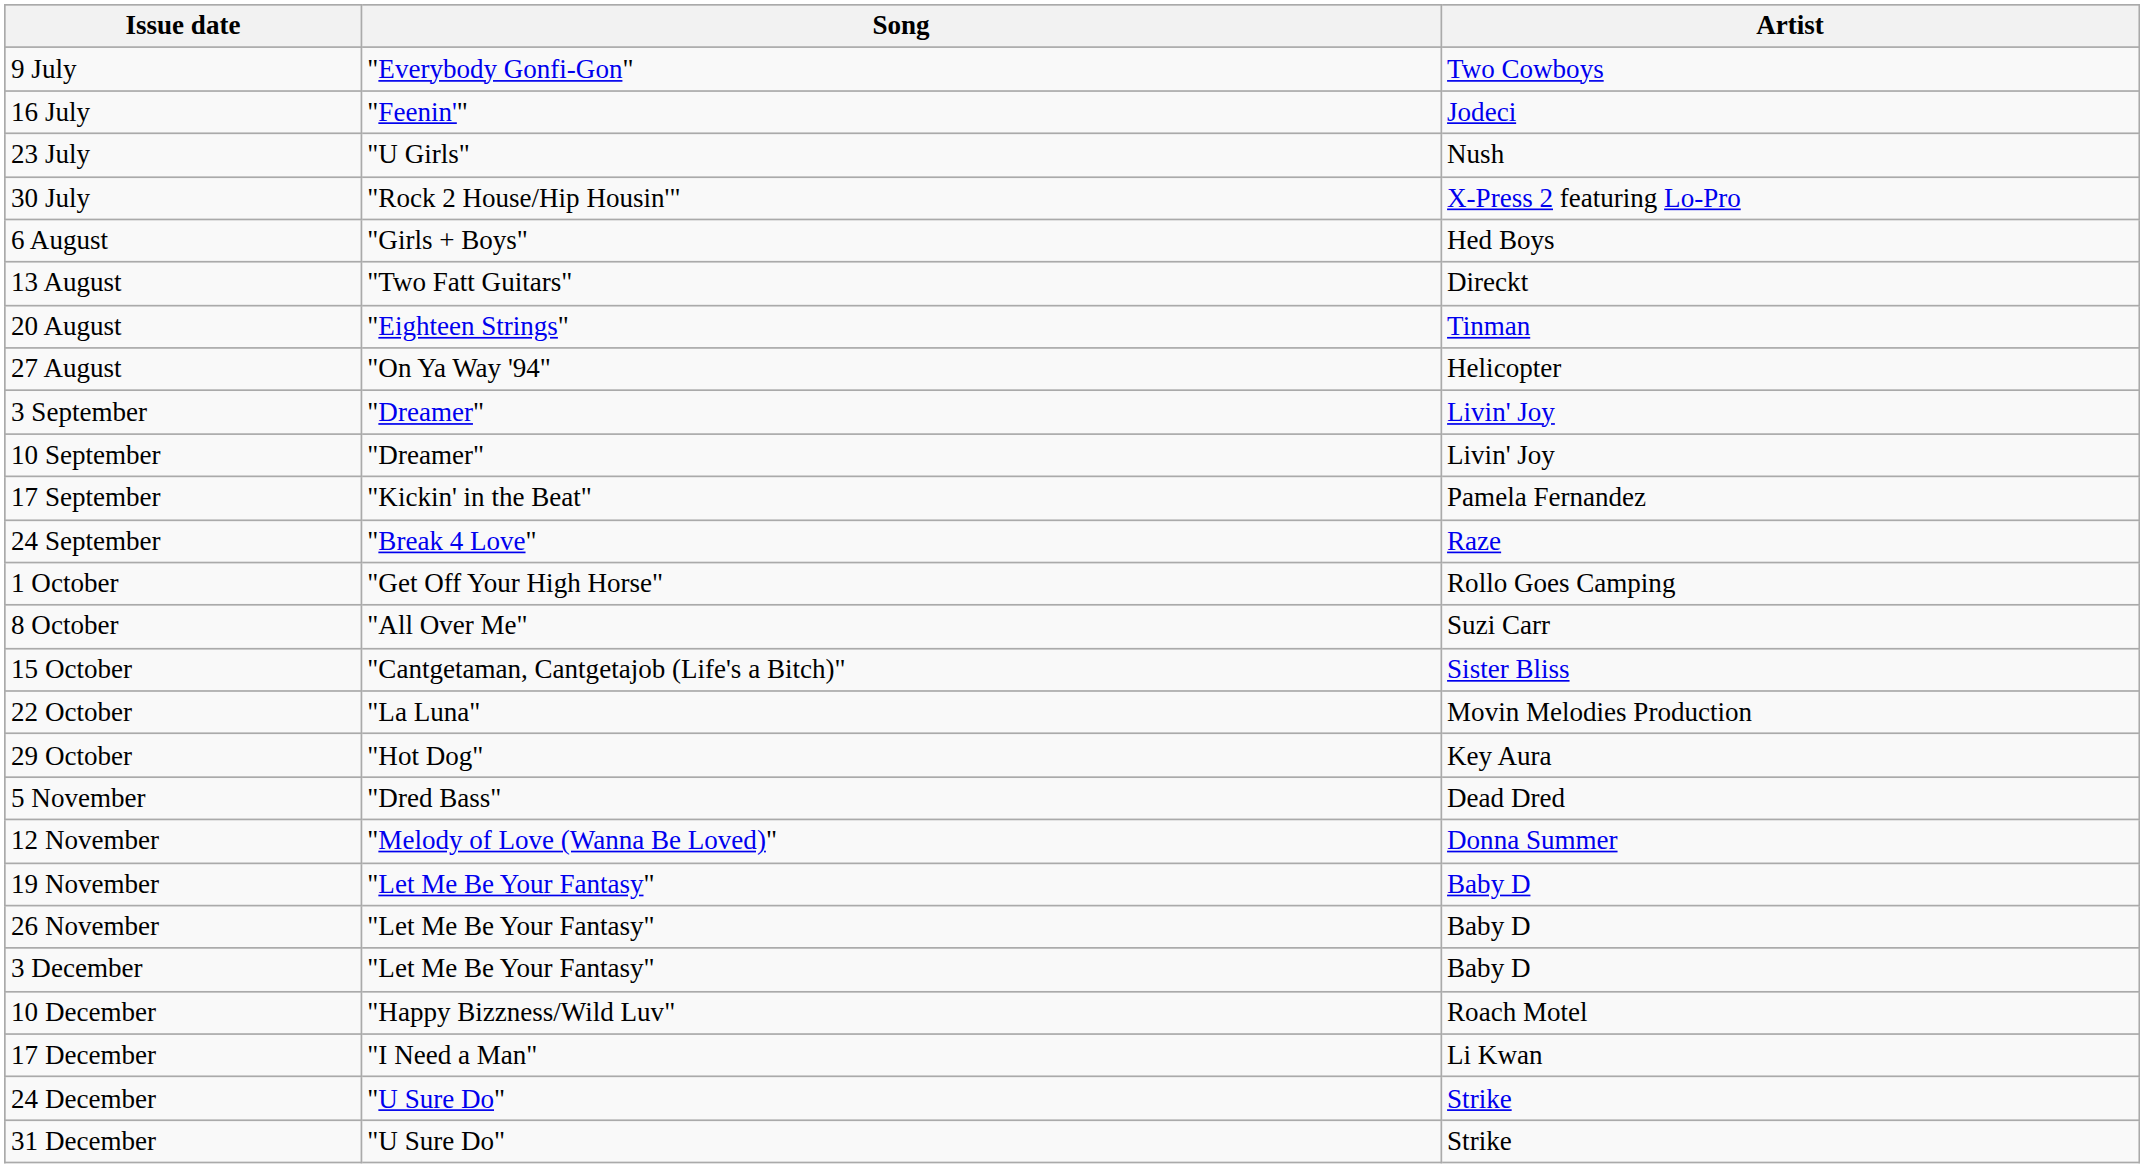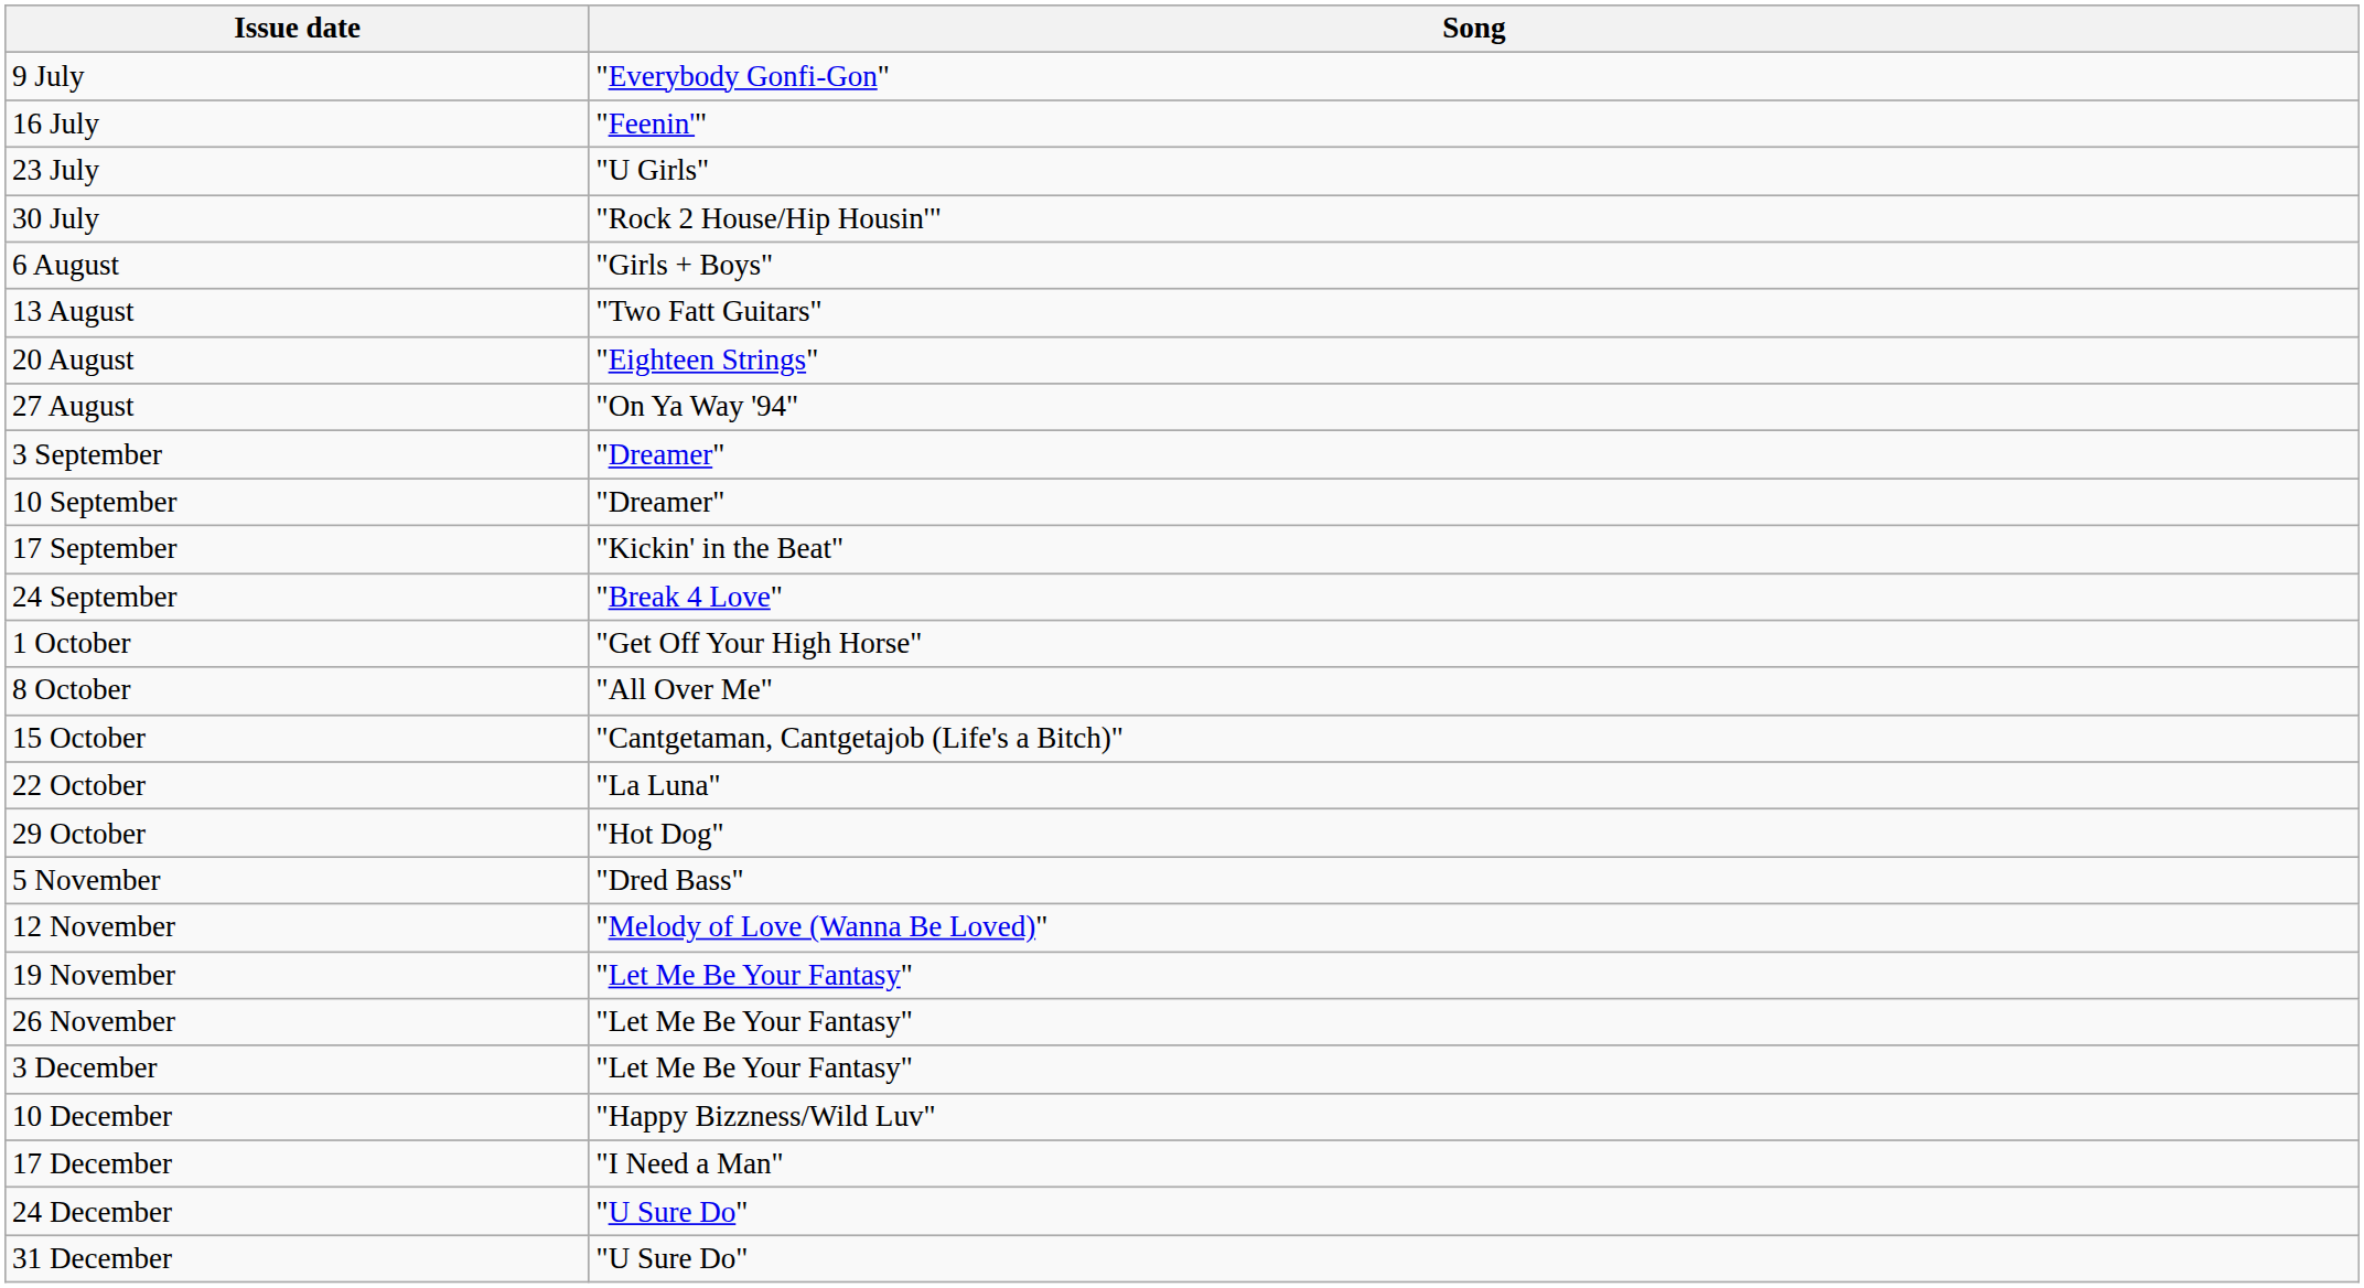- column: Artist | Two Cowboys | Jodeci | Nush | X-Press 2 featuring Lo-Pro | Hed Boys | Direckt | Tinman | Helicopter | Livin' Joy | Livin' Joy | Pamela Fernandez | Raze | Rollo Goes Camping | Suzi Carr | Sister Bliss | Movin Melodies Production | Key Aura | Dead Dred | Donna Summer | Baby D | Baby D | Baby D | Roach Motel | Li Kwan | Strike | Strike
